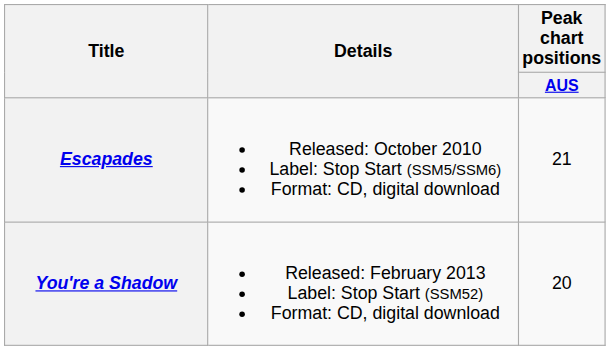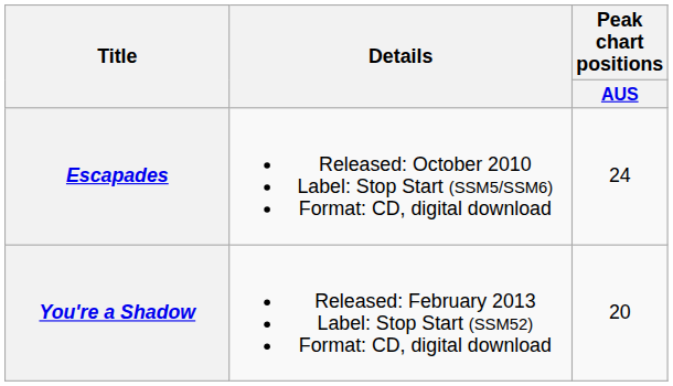Escapades | Peak chart positions / AUS: 21 -> 24
